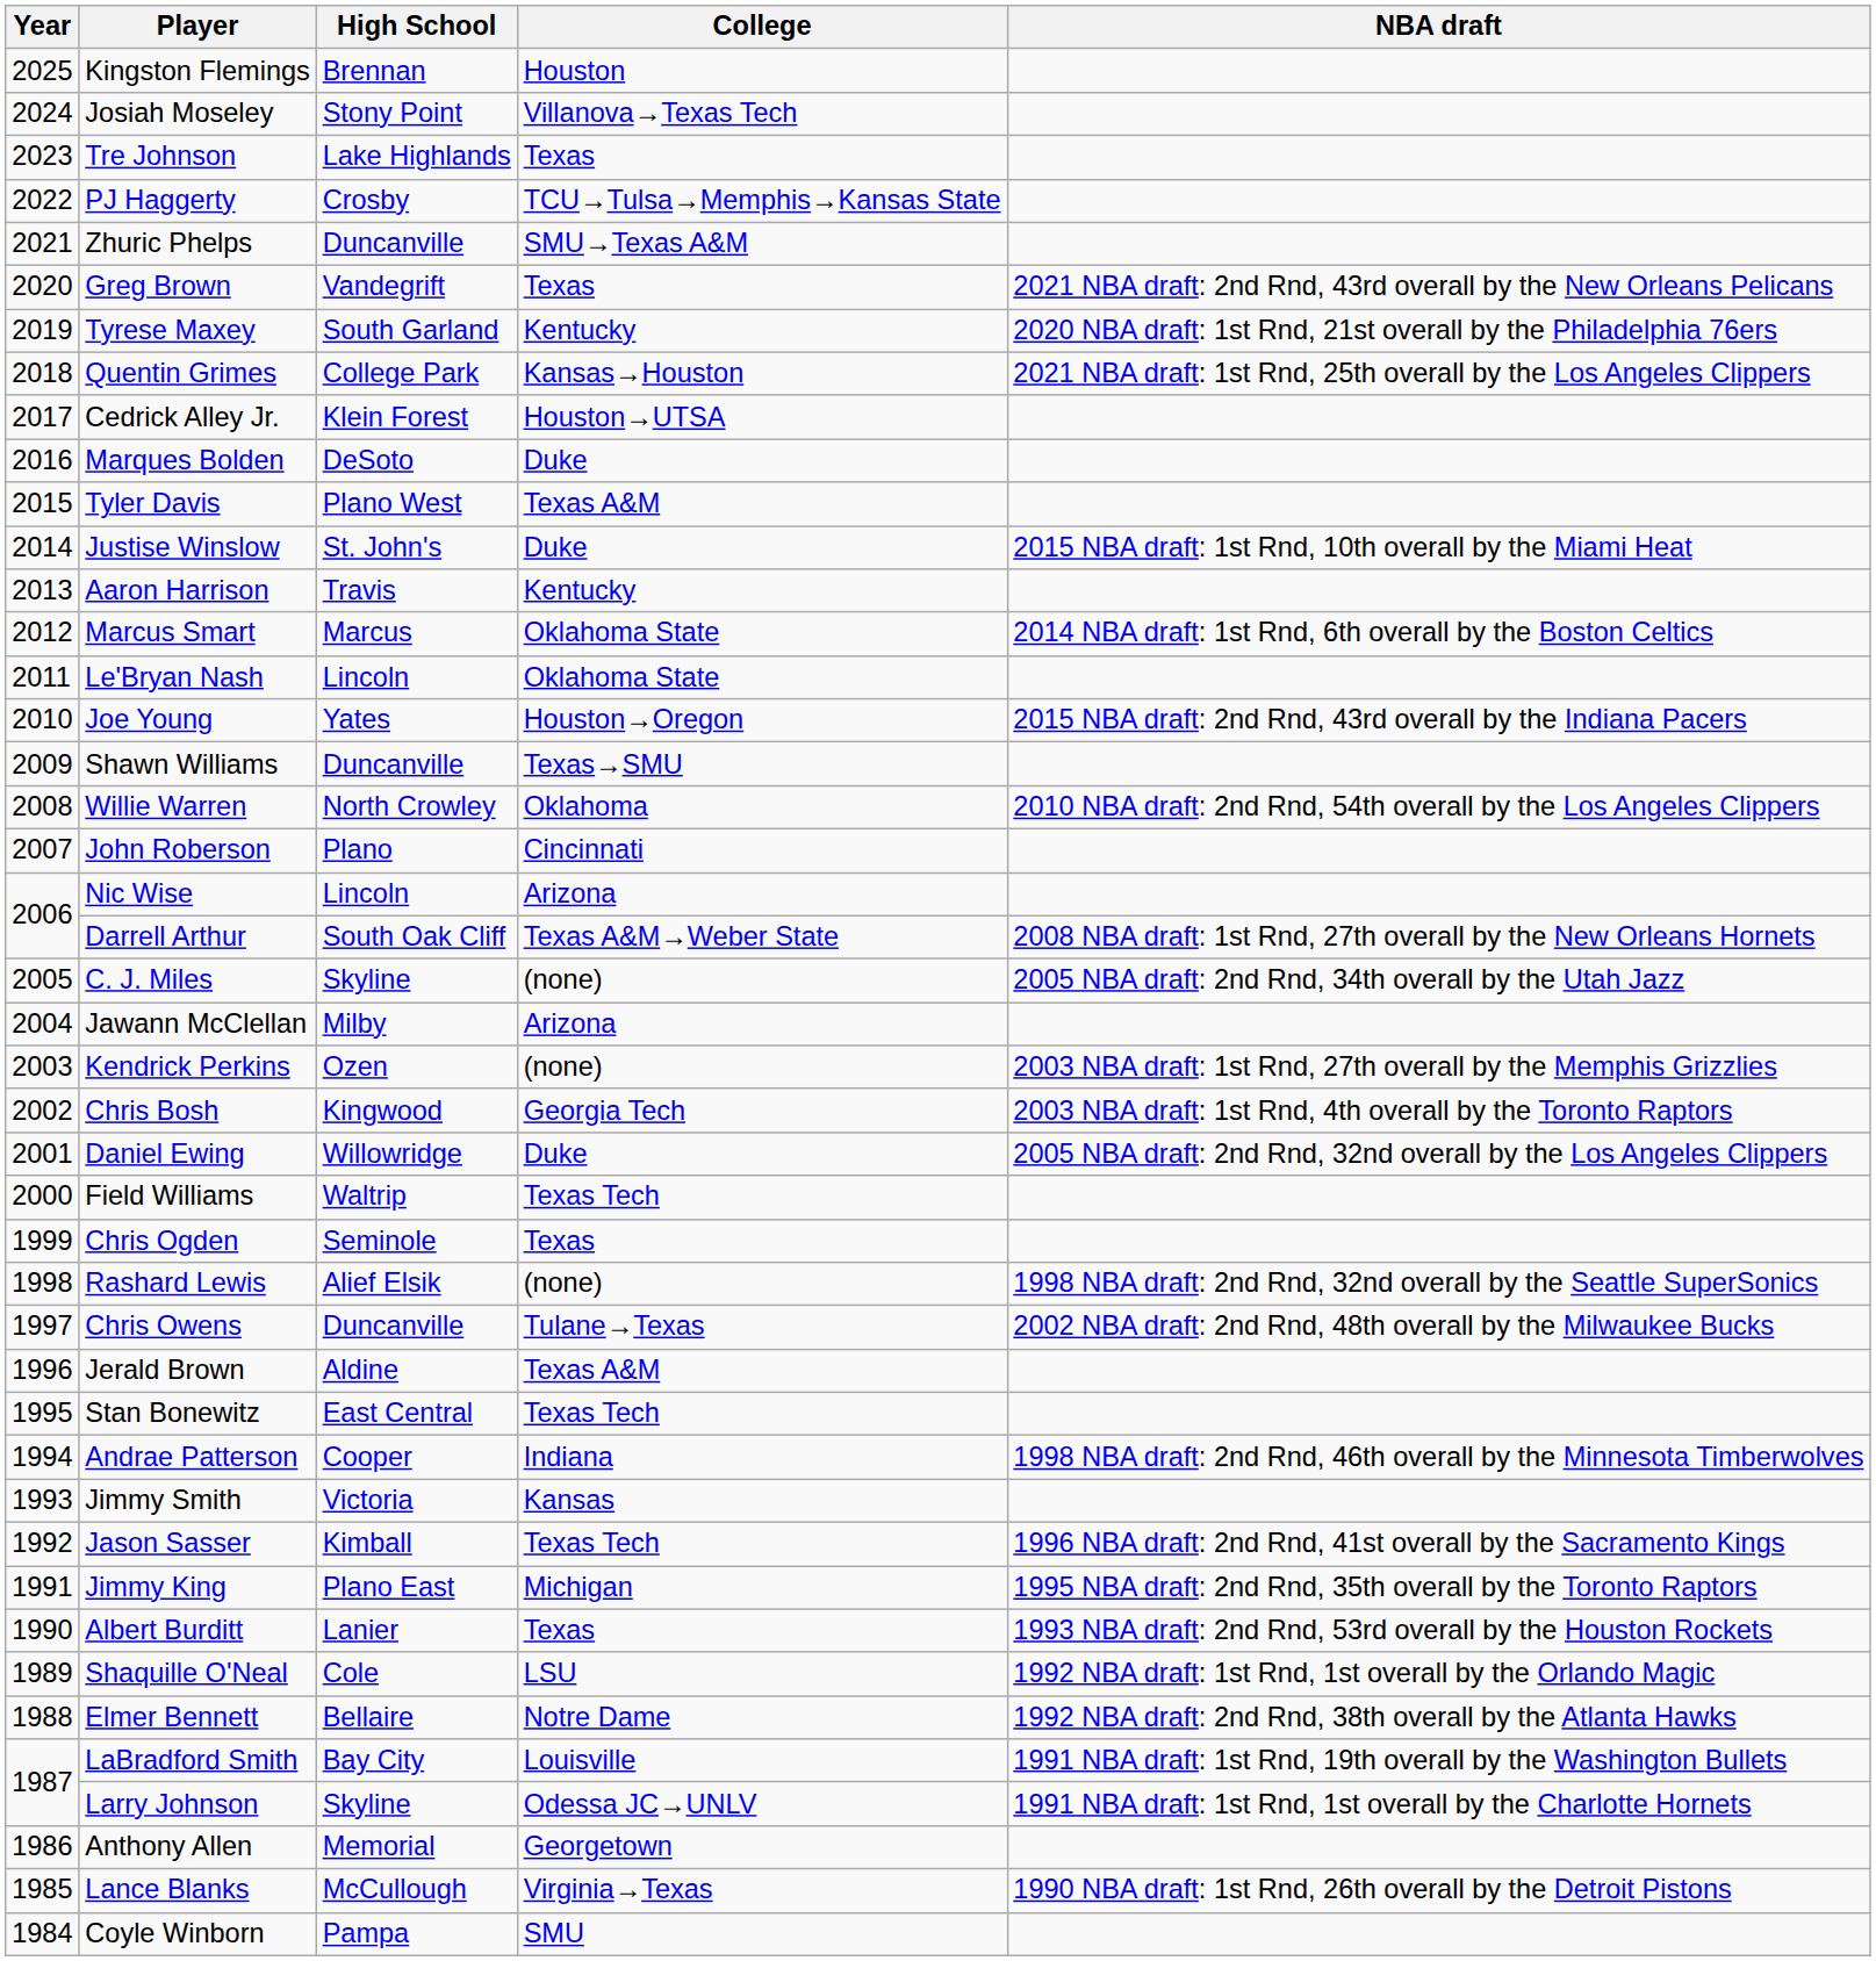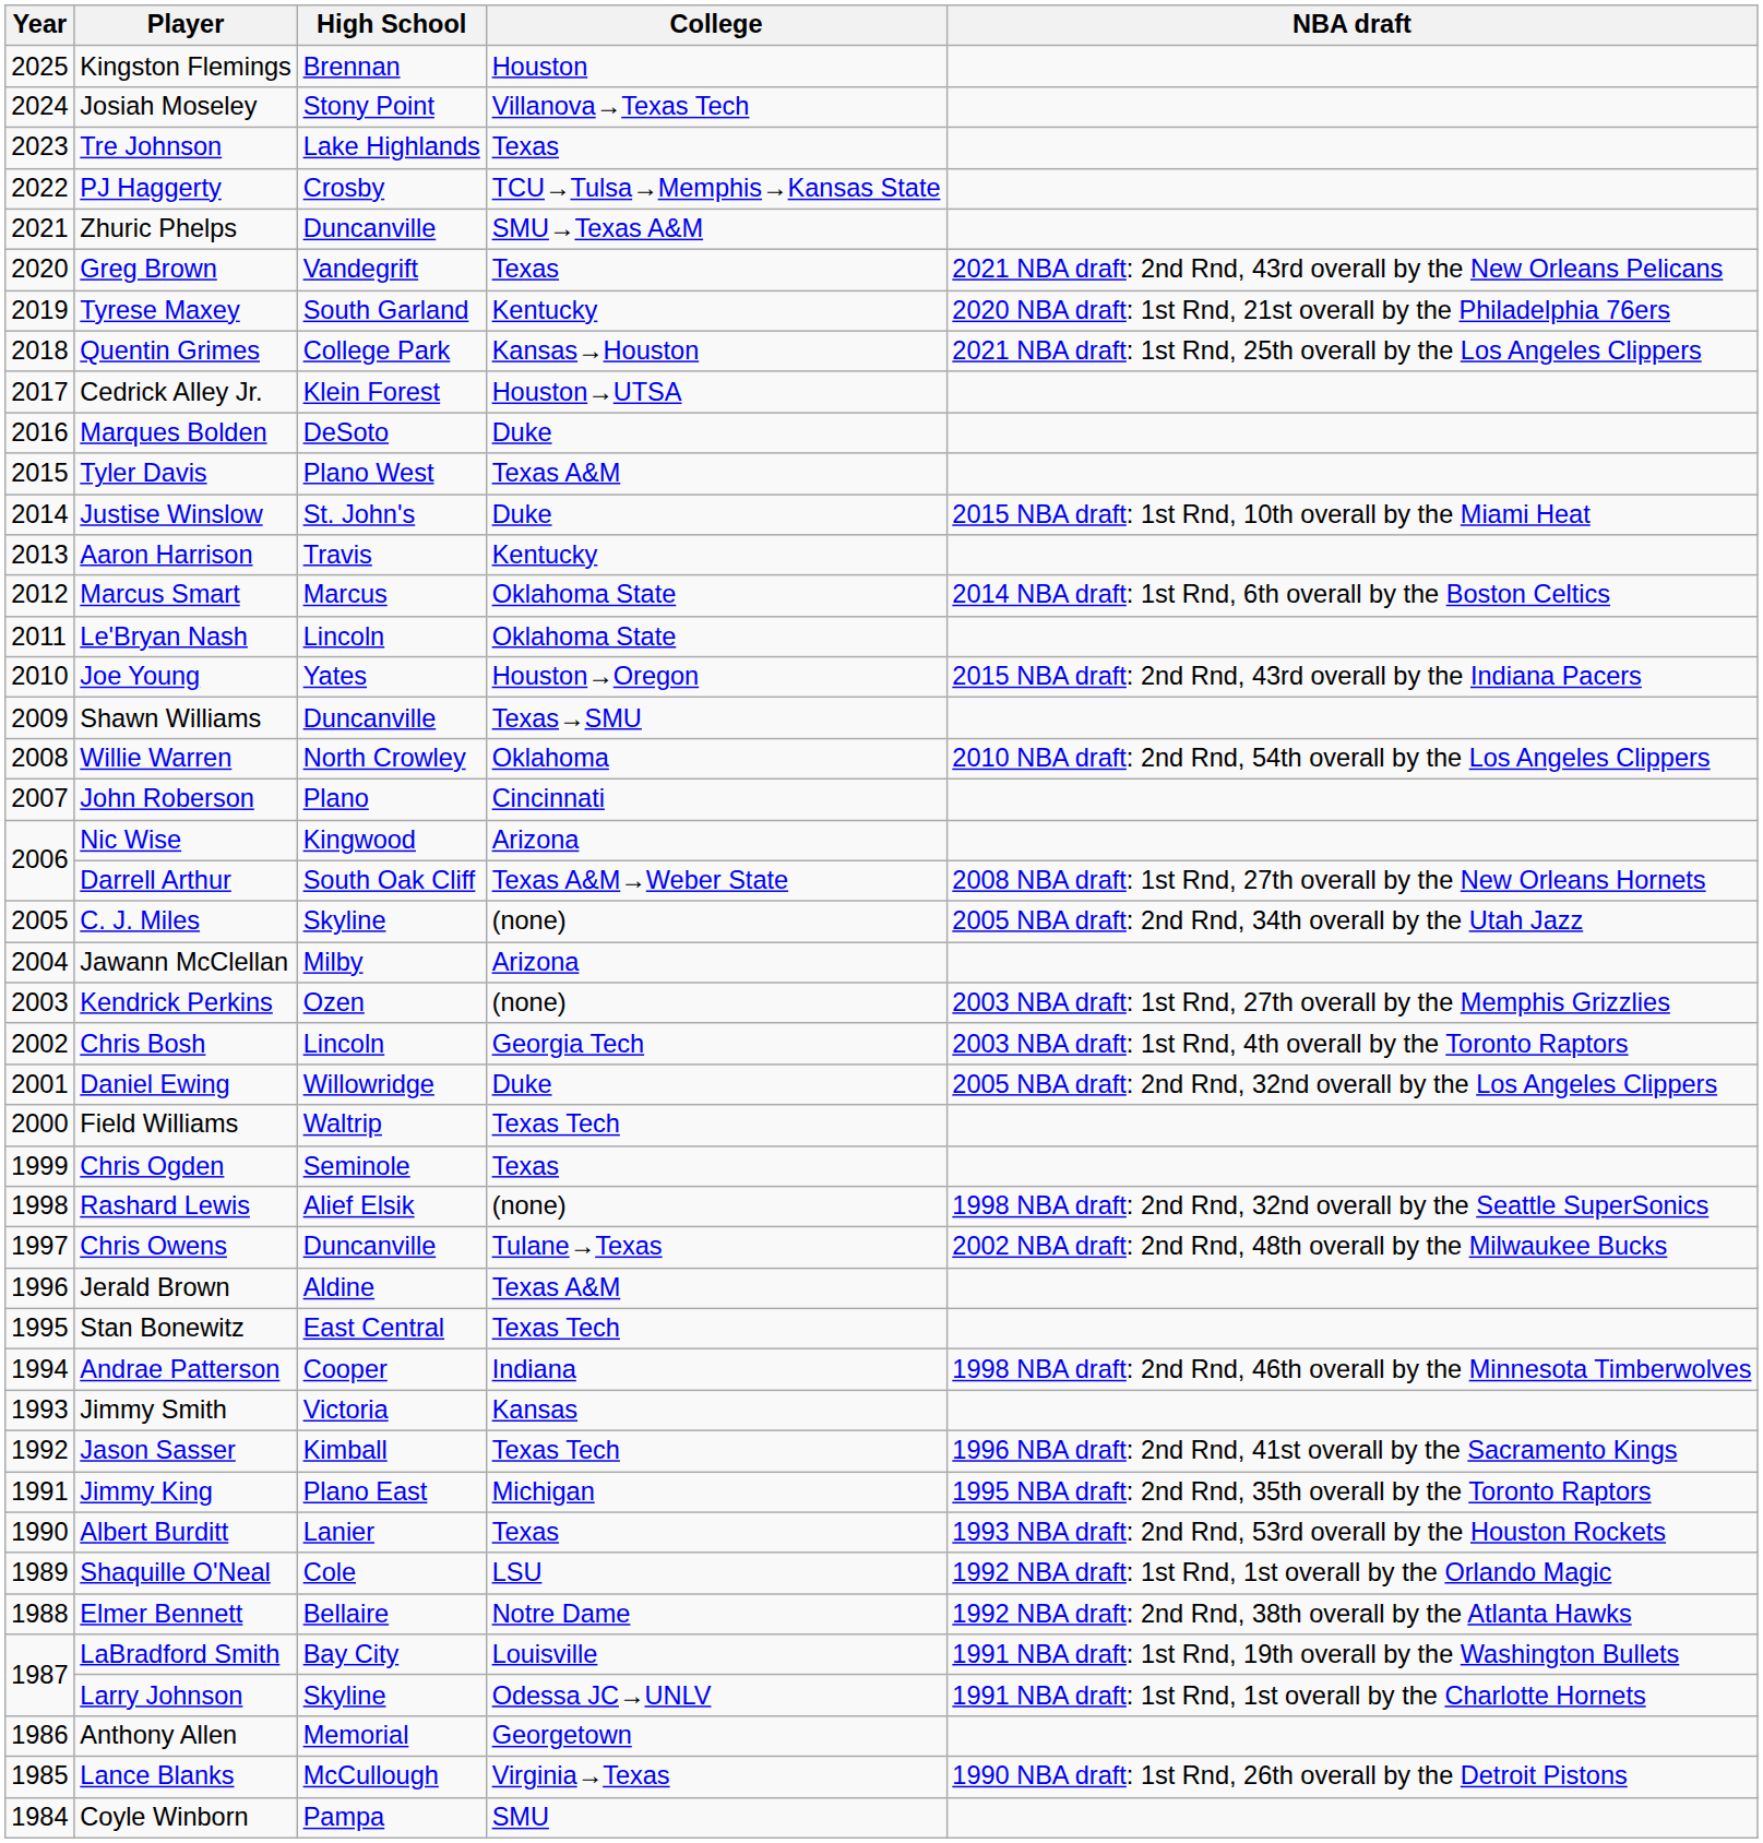Nic Wise | High School: Lincoln -> Kingwood
Chris Bosh | High School: Kingwood -> Lincoln
